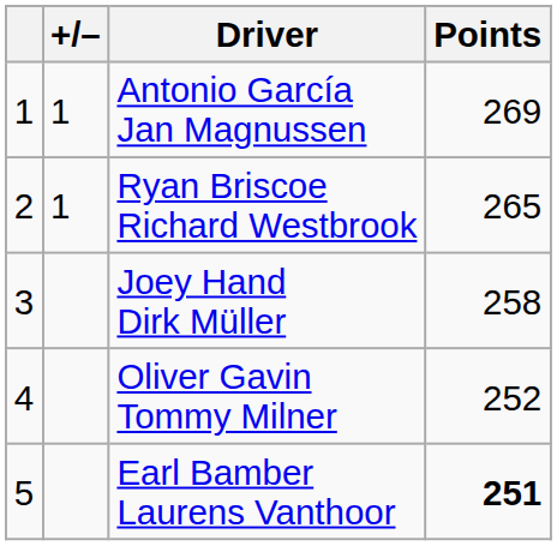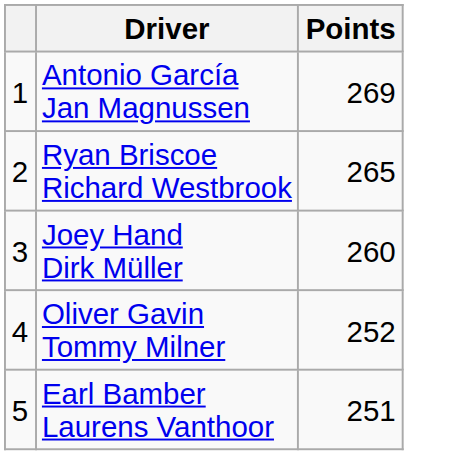- column: +/– | 1 | 1
Joey Hand Dirk Müller | Points: 258 -> 260
Earl Bamber Laurens Vanthoor | Points: bold -> normal
